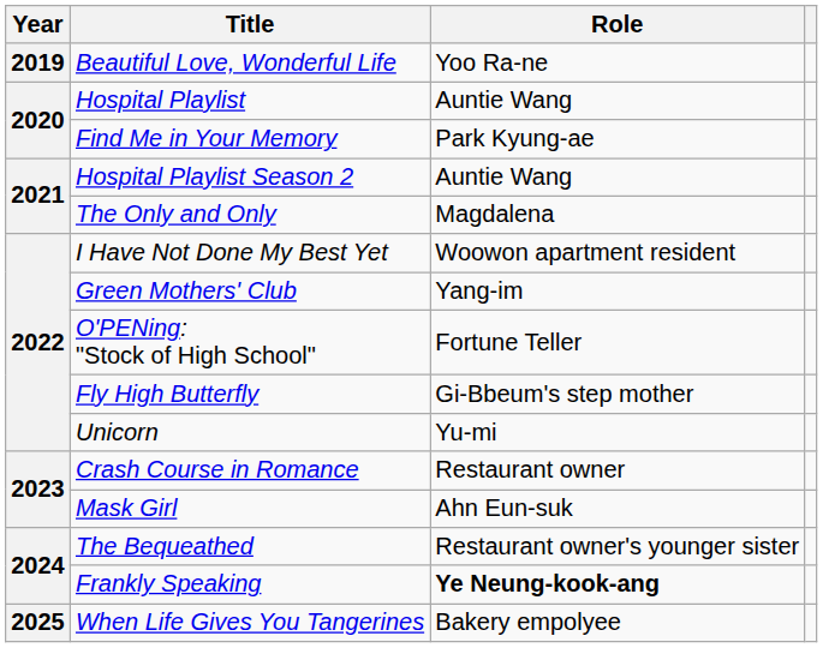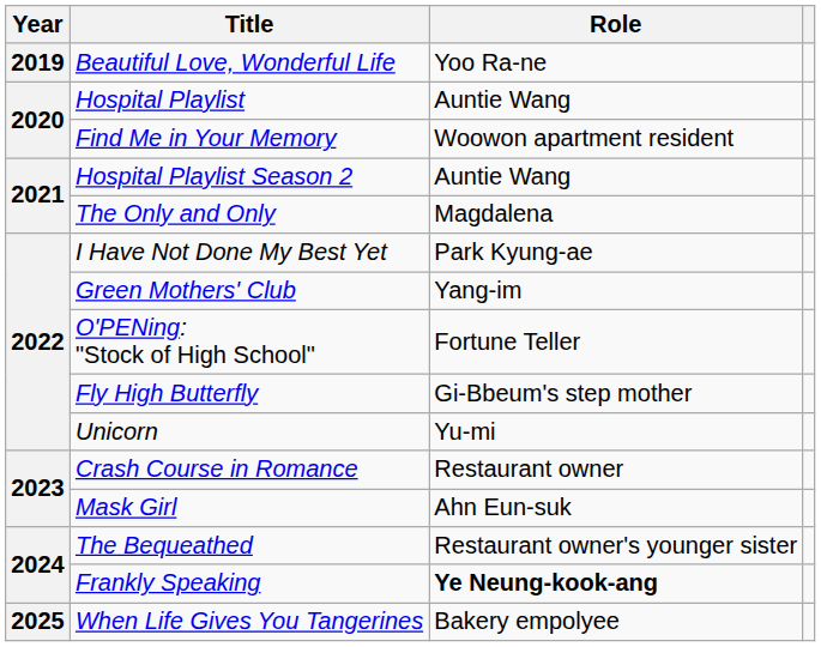Find Me in Your Memory | Role: Park Kyung-ae -> Woowon apartment resident
I Have Not Done My Best Yet | Role: Woowon apartment resident -> Park Kyung-ae
